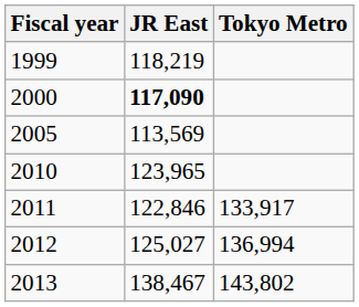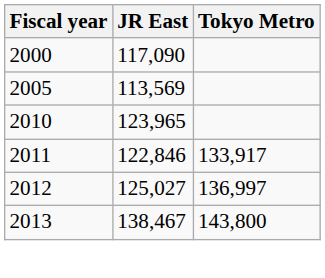- row: 1999 | 118,219
2000 | JR East: bold -> normal
2012 | Tokyo Metro: 136,994 -> 136,997
2013 | Tokyo Metro: 143,802 -> 143,800
